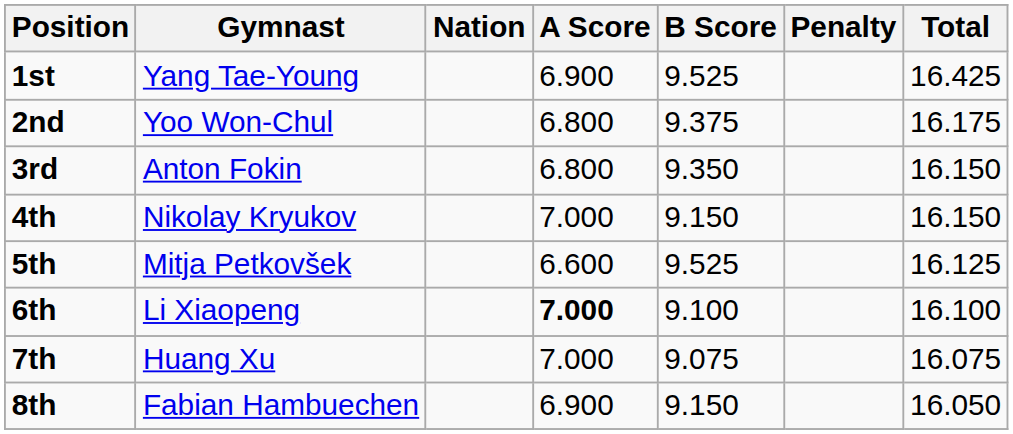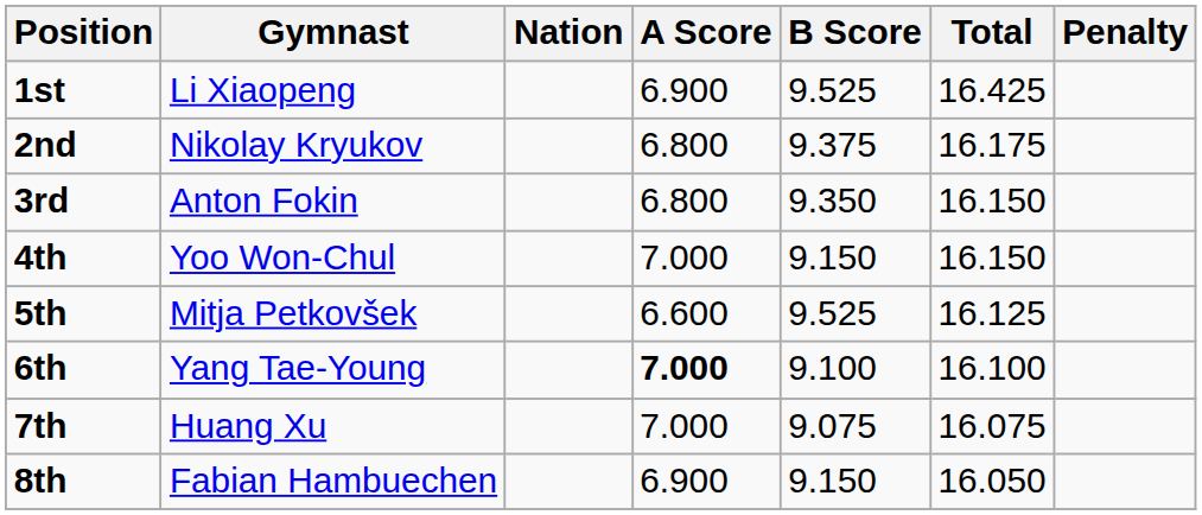columns swapped: Penalty <-> Total
1st | Gymnast: Yang Tae-Young -> Li Xiaopeng
2nd | Gymnast: Yoo Won-Chul -> Nikolay Kryukov
4th | Gymnast: Nikolay Kryukov -> Yoo Won-Chul
6th | Gymnast: Li Xiaopeng -> Yang Tae-Young
